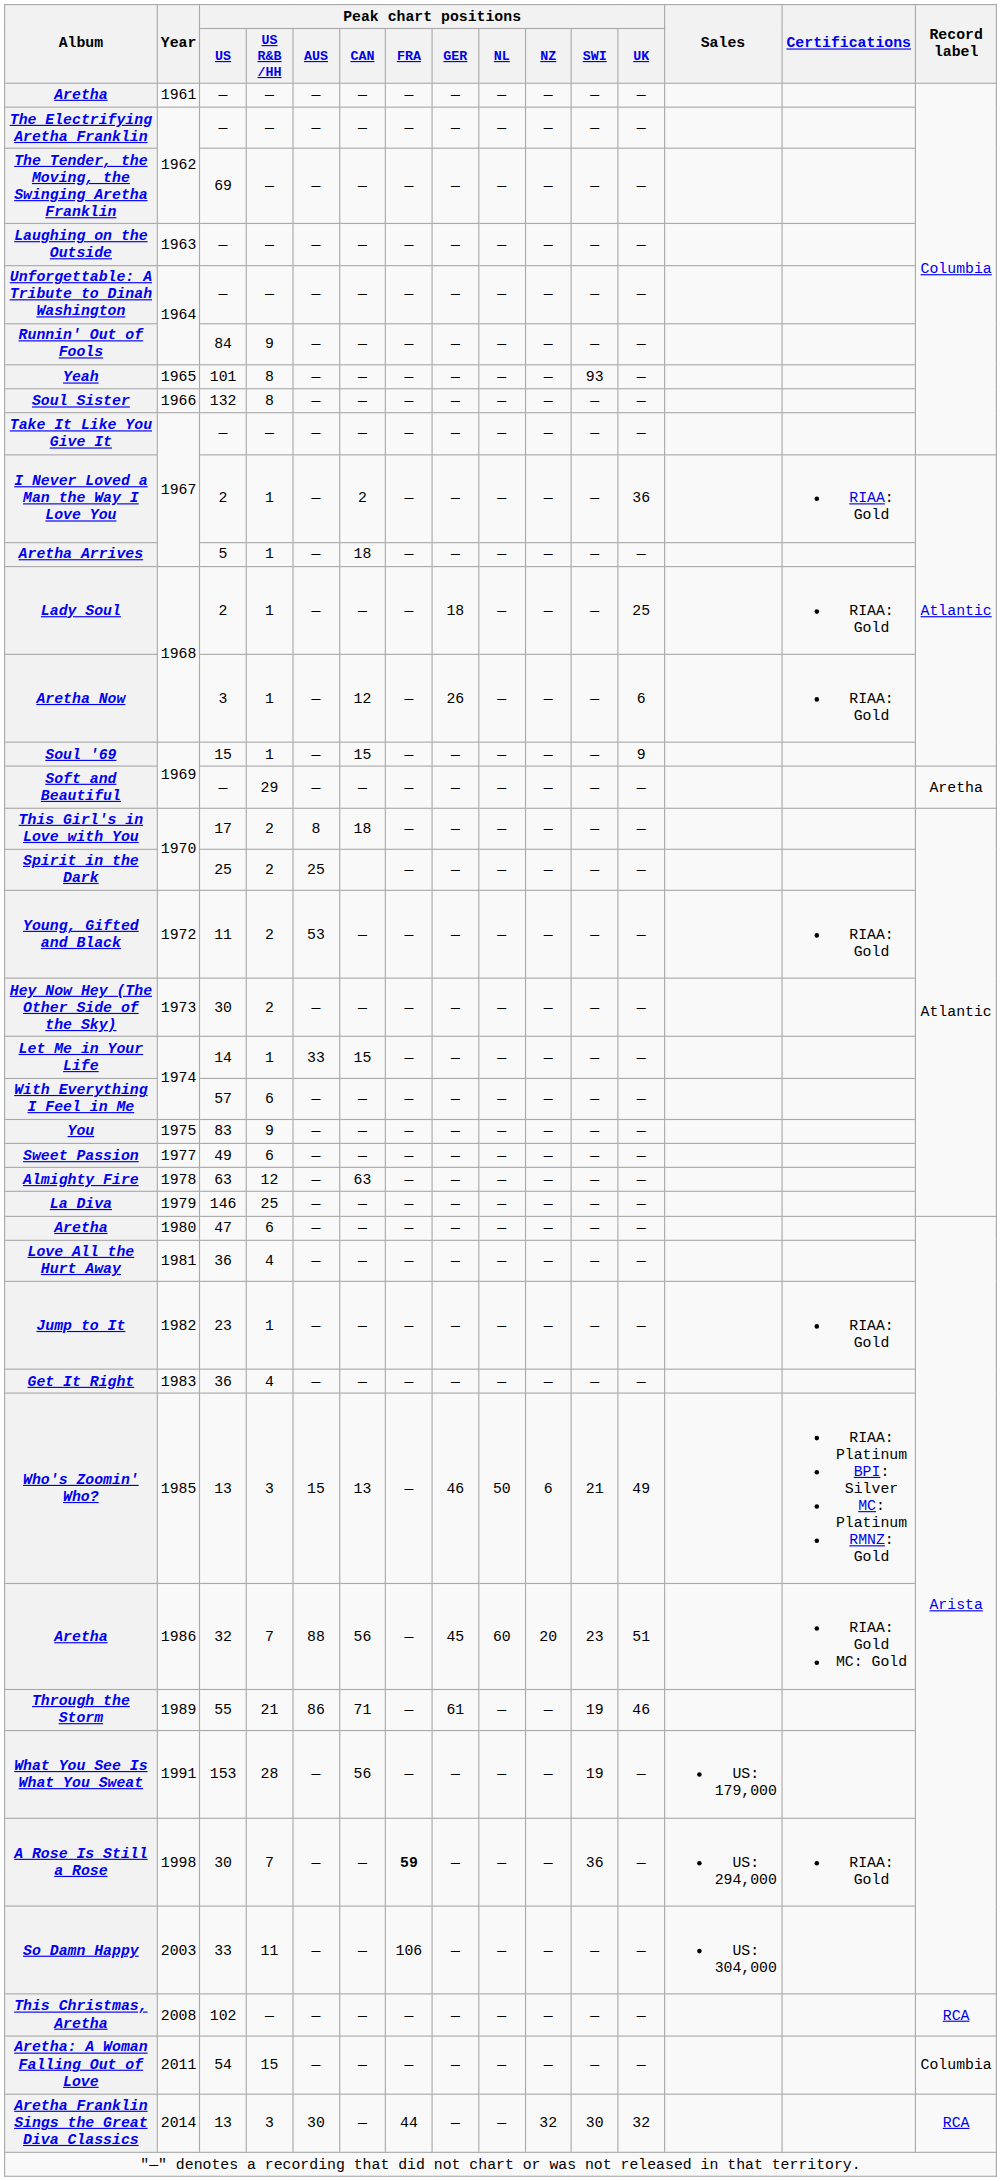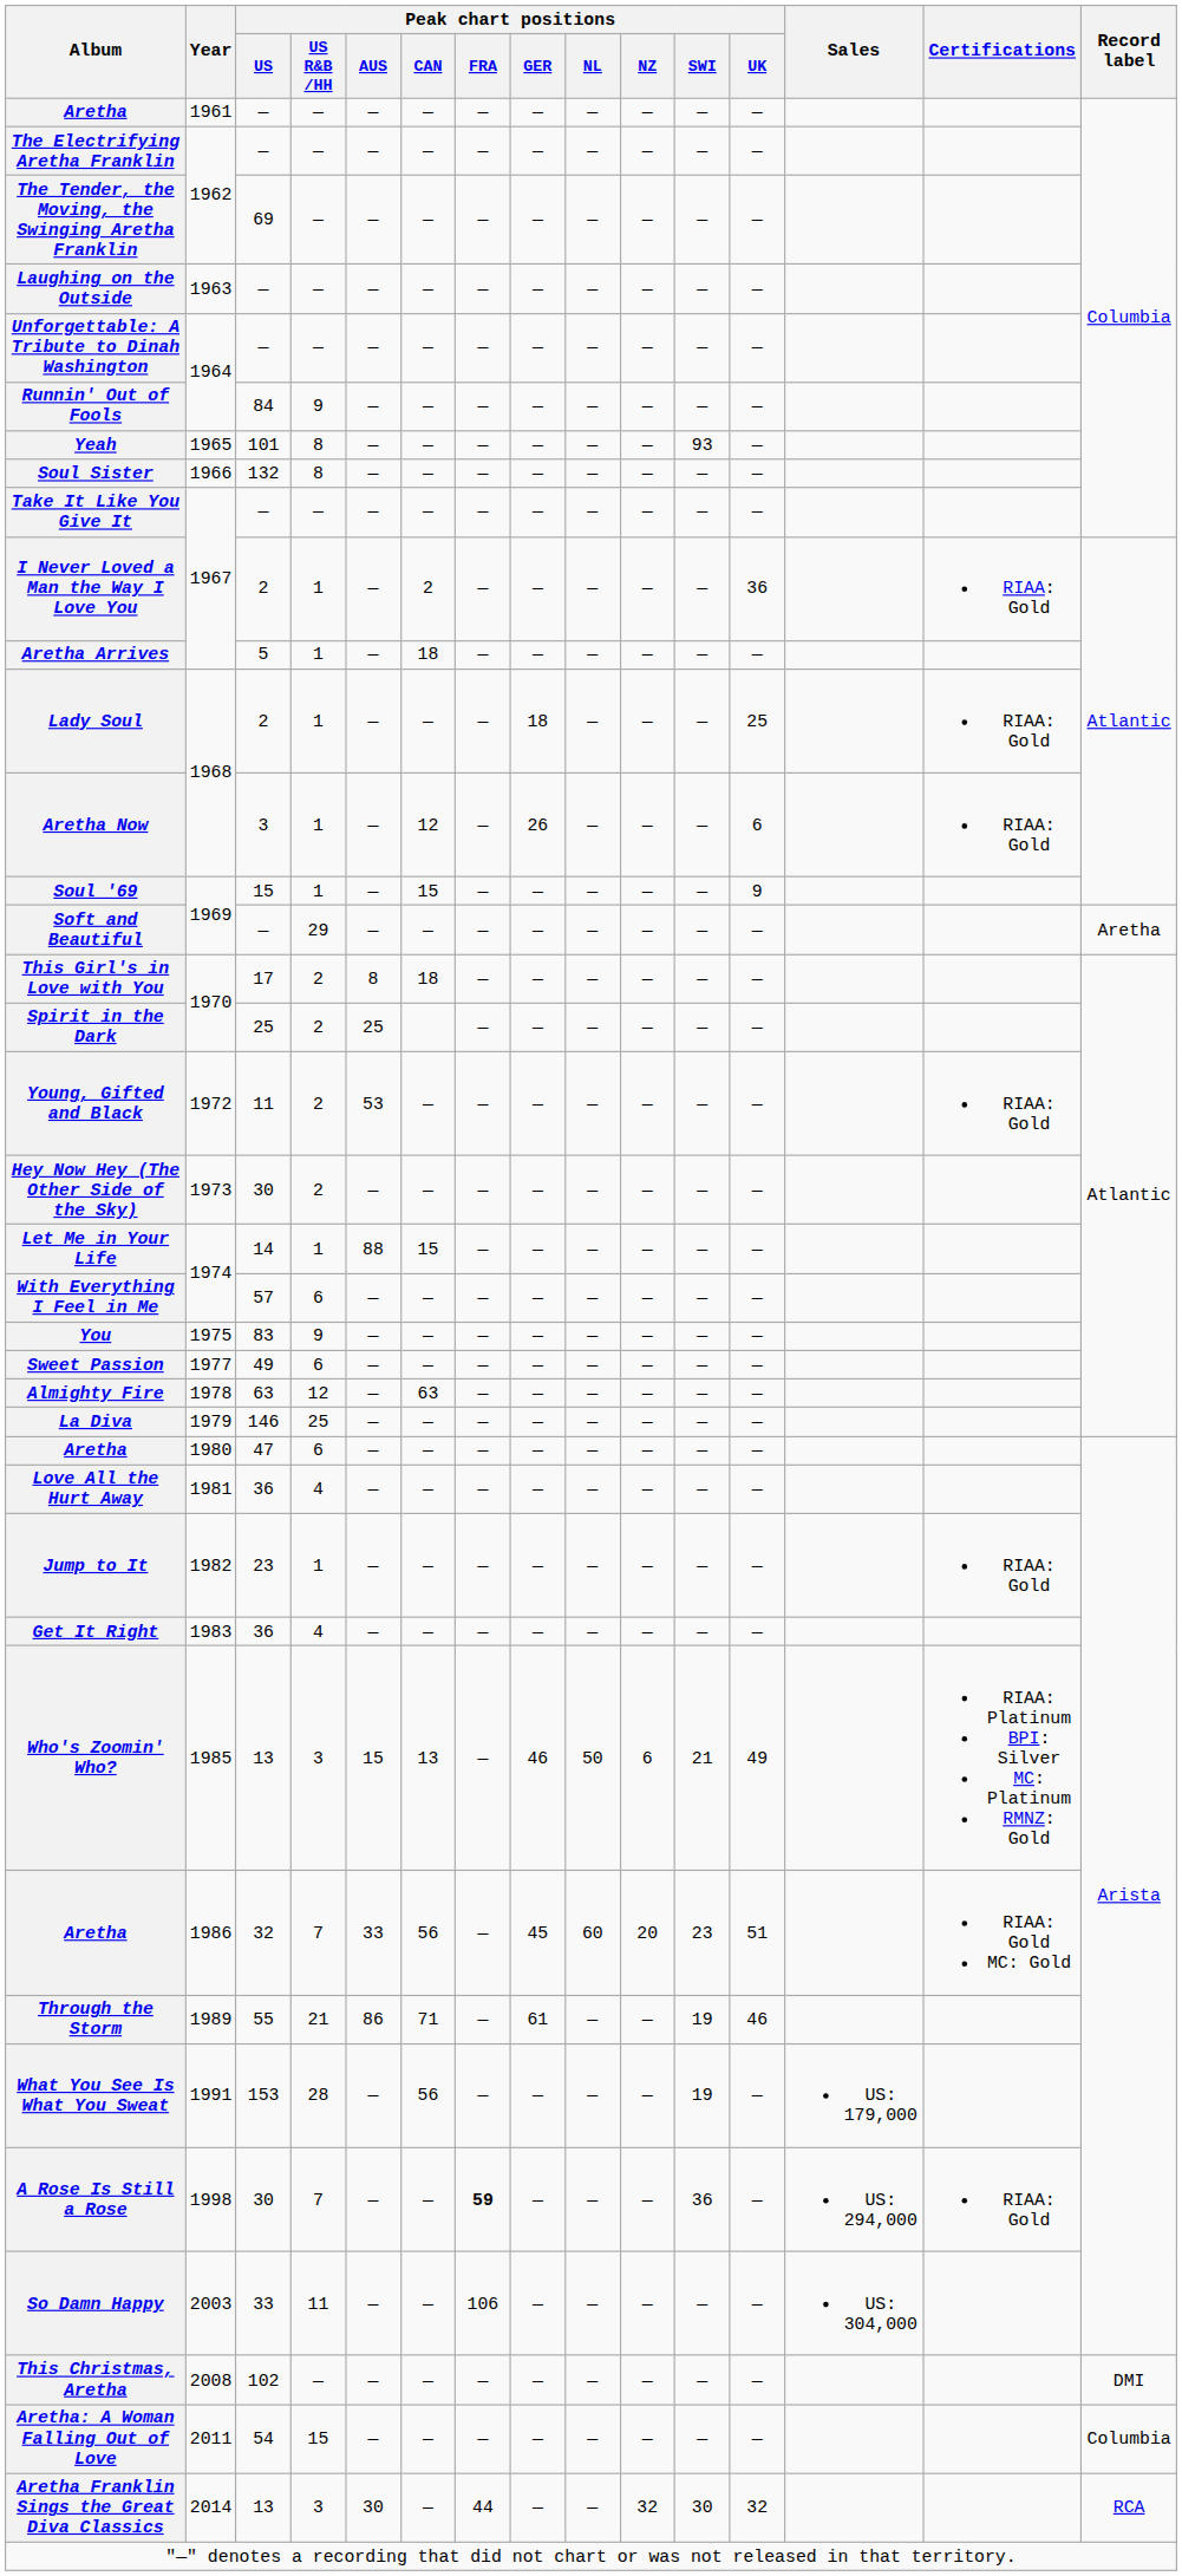Let Me in Your Life | Peak chart positions / AUS: 33 -> 88
Aretha / 1986 | Peak chart positions / AUS: 88 -> 33
This Christmas, Aretha | Record label: RCA -> DMI
